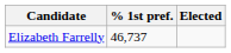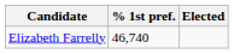Elizabeth Farrelly | % 1st pref.: 46,737 -> 46,740
